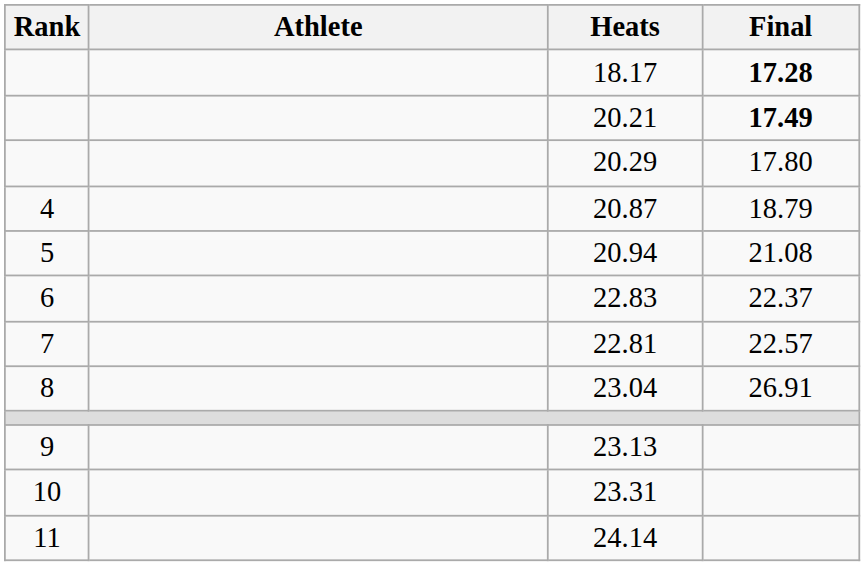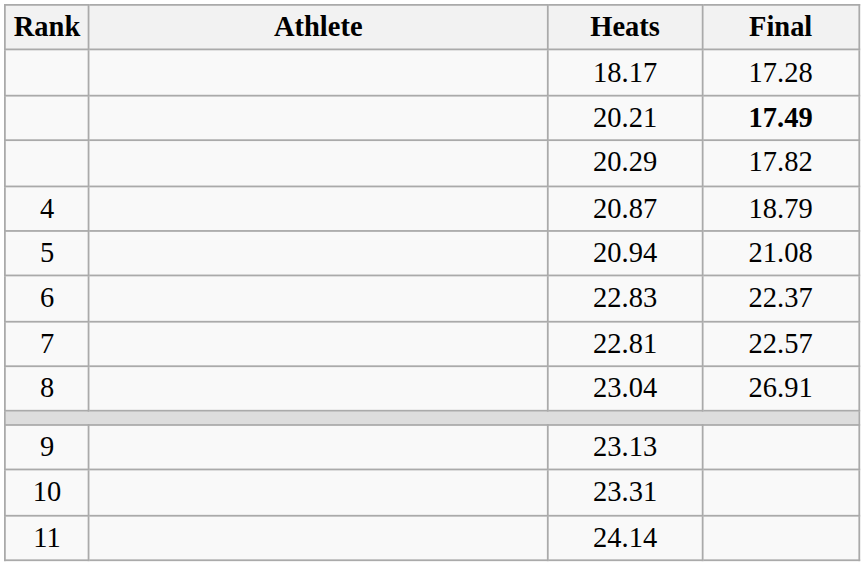18.17 | Final: bold -> normal
20.29 | Final: 17.80 -> 17.82
